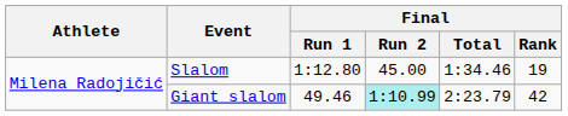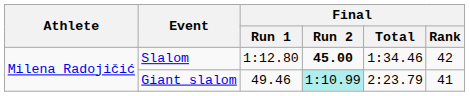Slalom | Final / Run 2: normal -> bold
Slalom | Final / Rank: 19 -> 42
Giant slalom | Final / Rank: 42 -> 41
